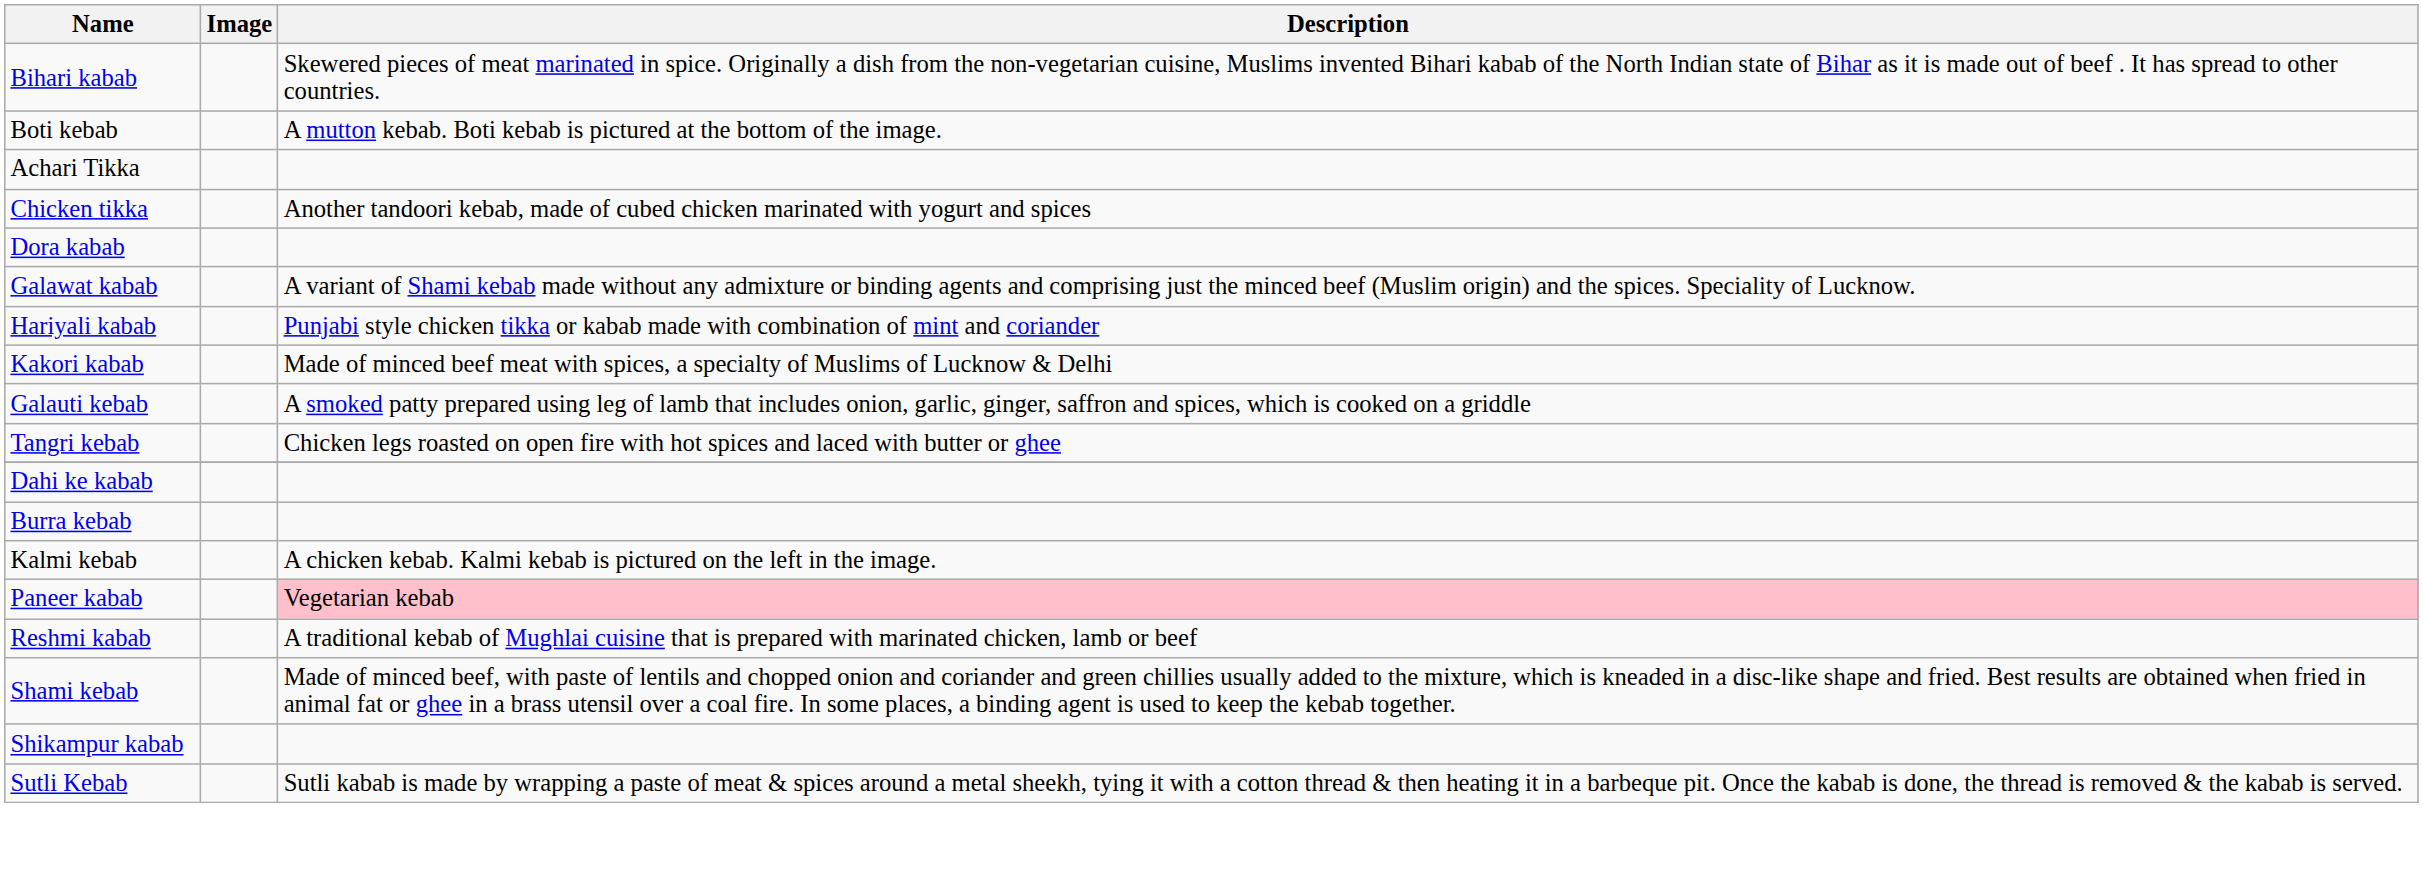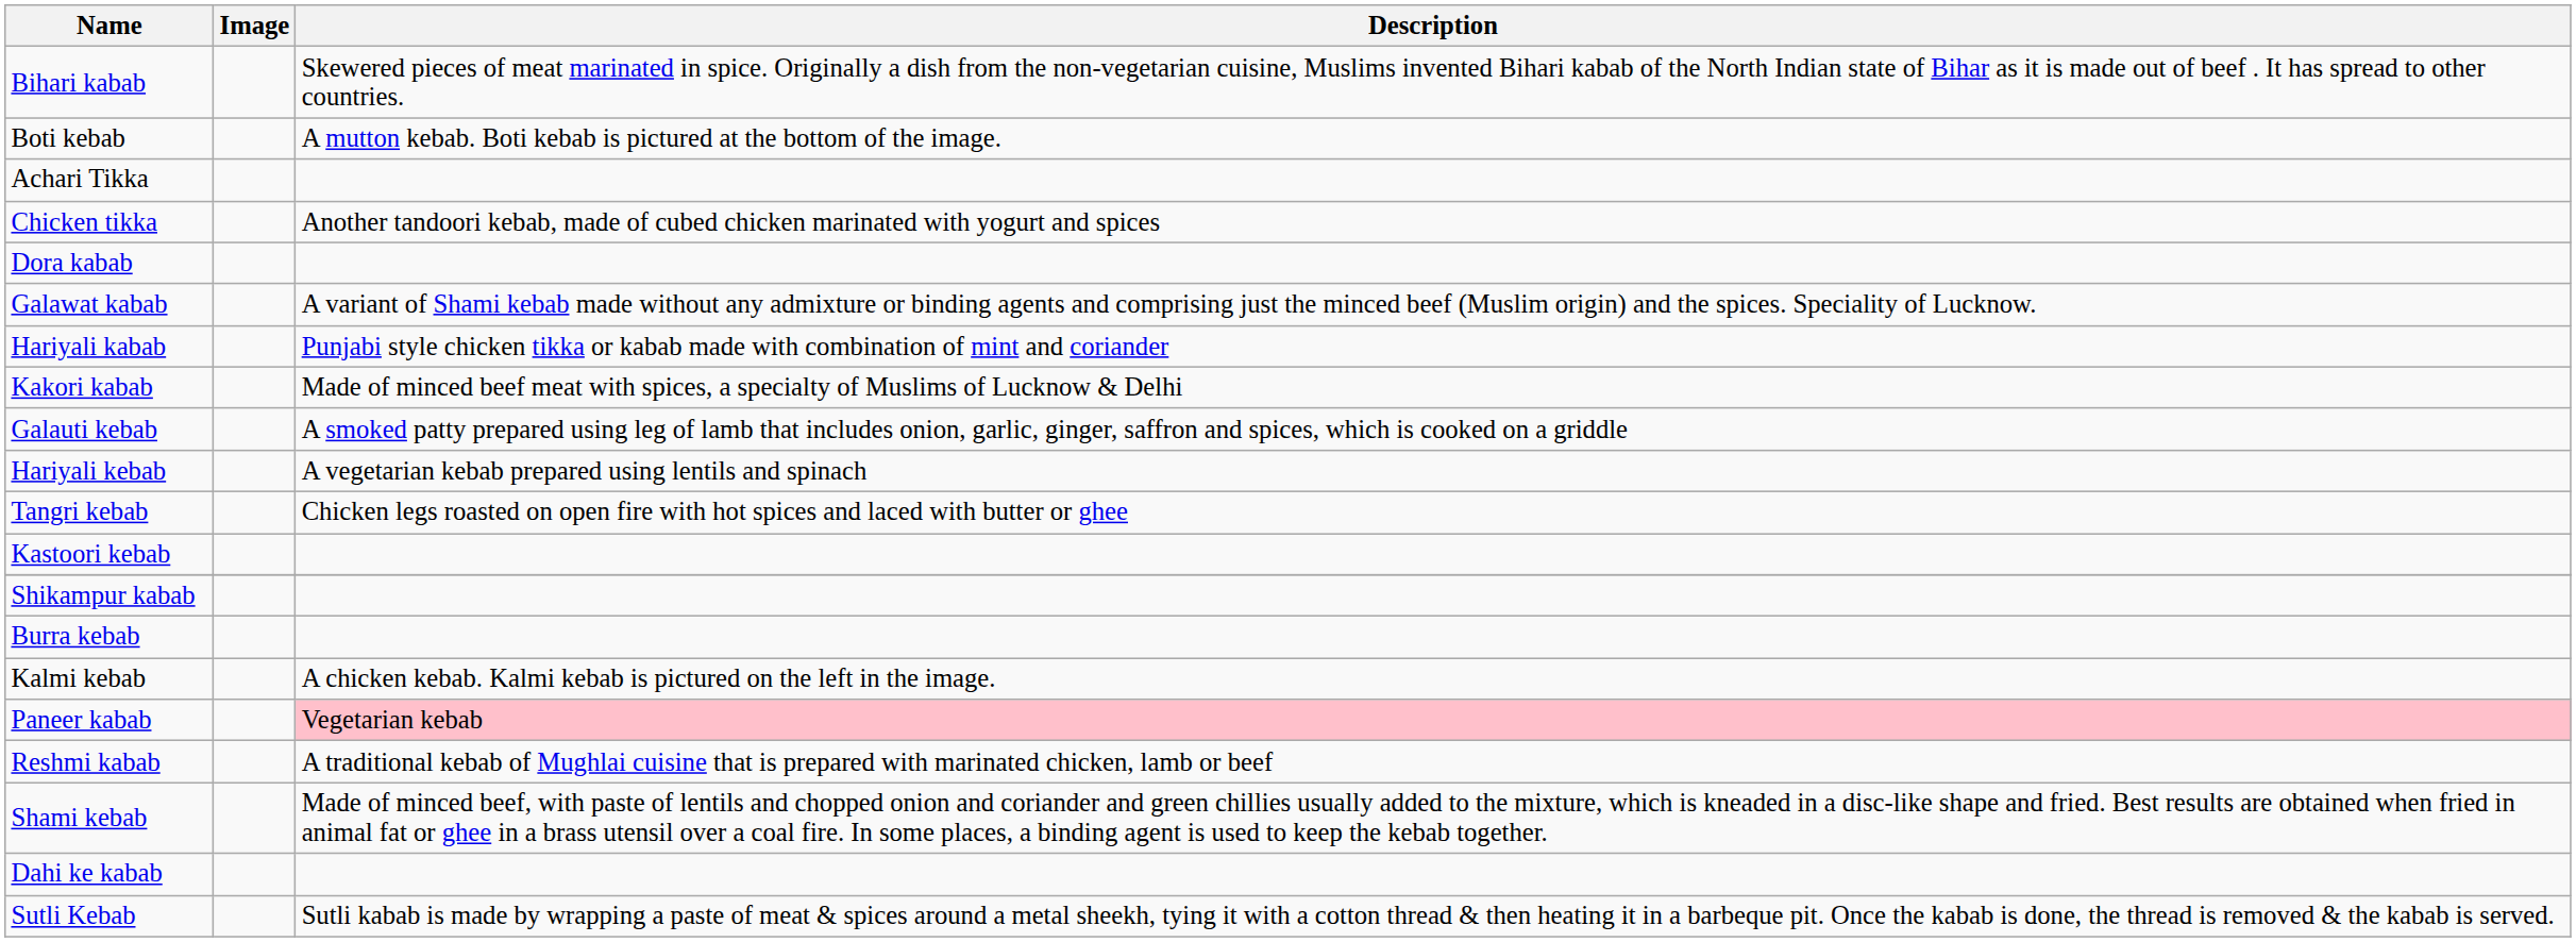+ row: Hariyali kebab | A vegetarian kebab prepared using lentils and spinach
+ row: Kastoori kebab
rows swapped: Dahi ke kabab <-> Shikampur kabab
